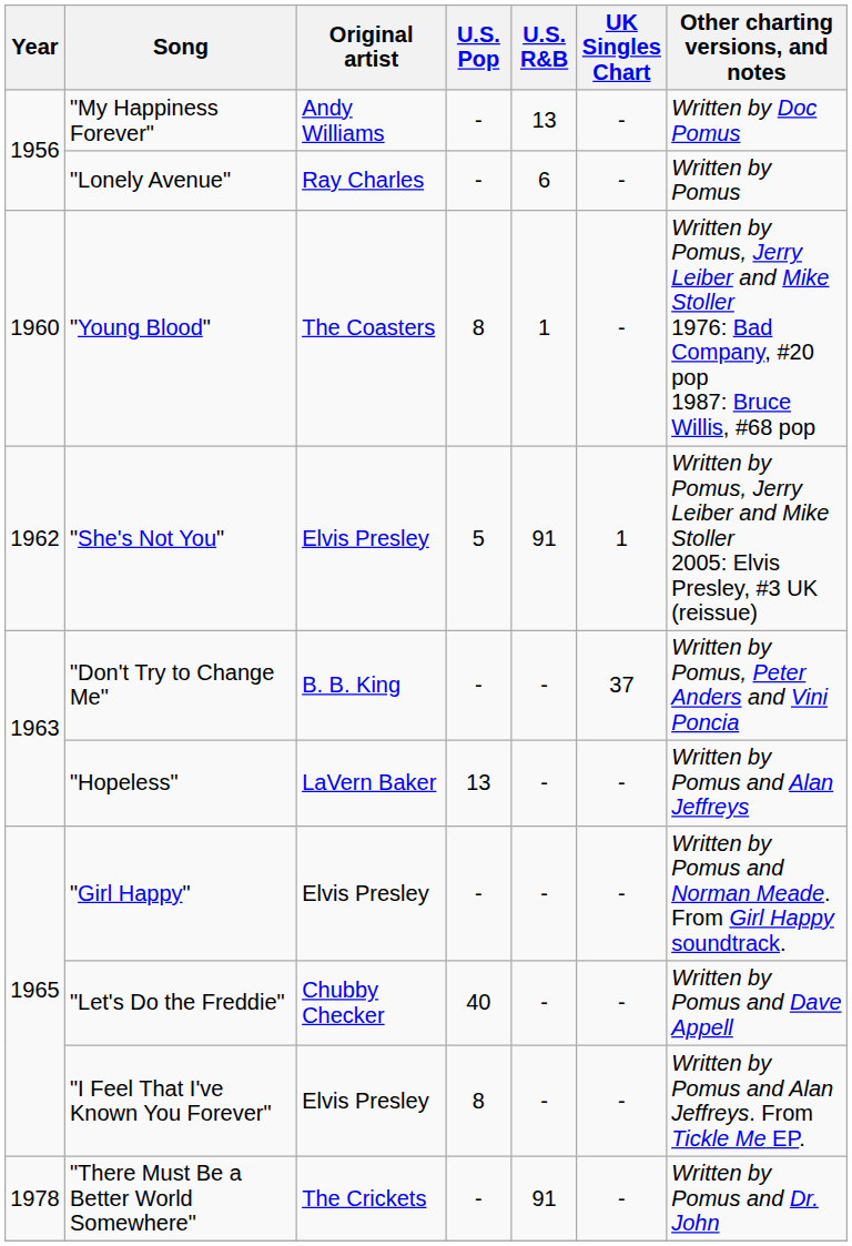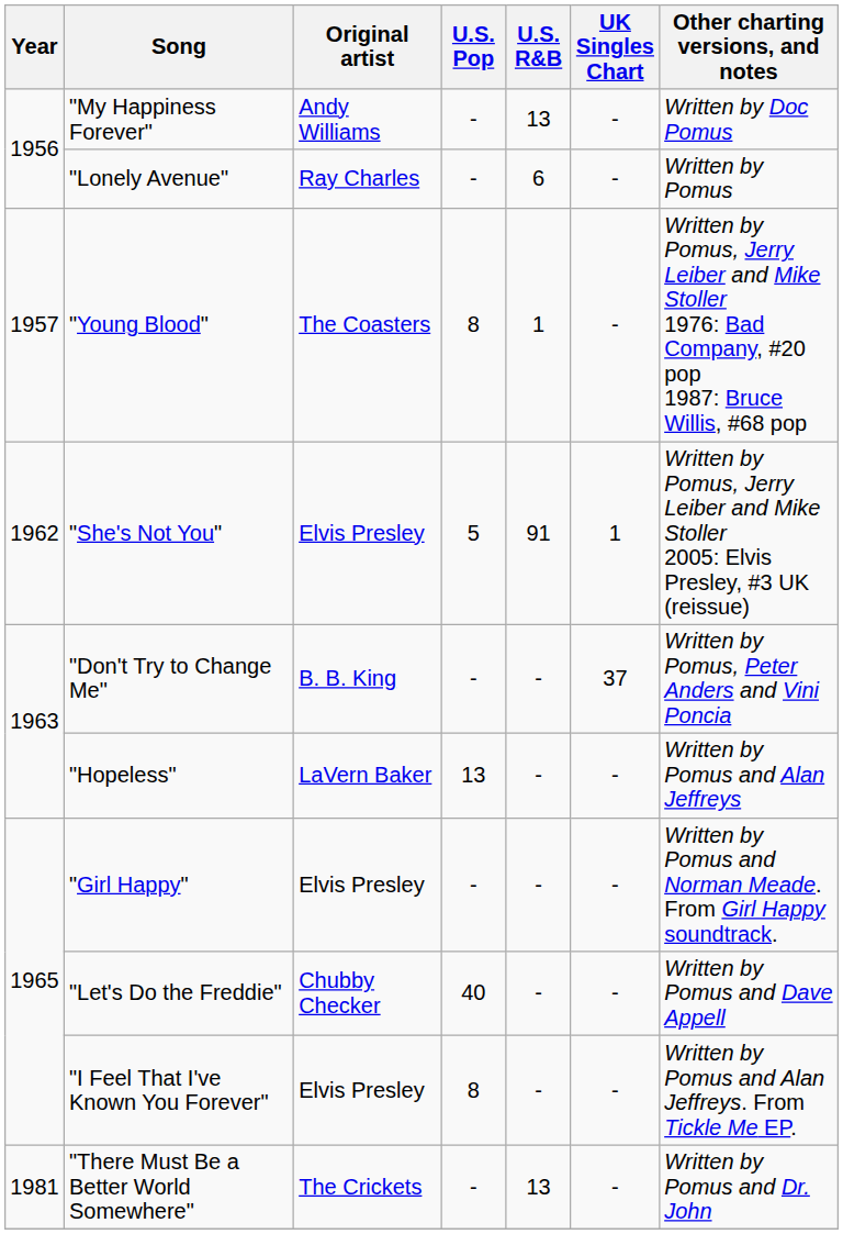"Young Blood" | Year: 1960 -> 1957
"There Must Be a Better World Somewhere" | Year: 1978 -> 1981
"There Must Be a Better World Somewhere" | U.S. R&B: 91 -> 13
